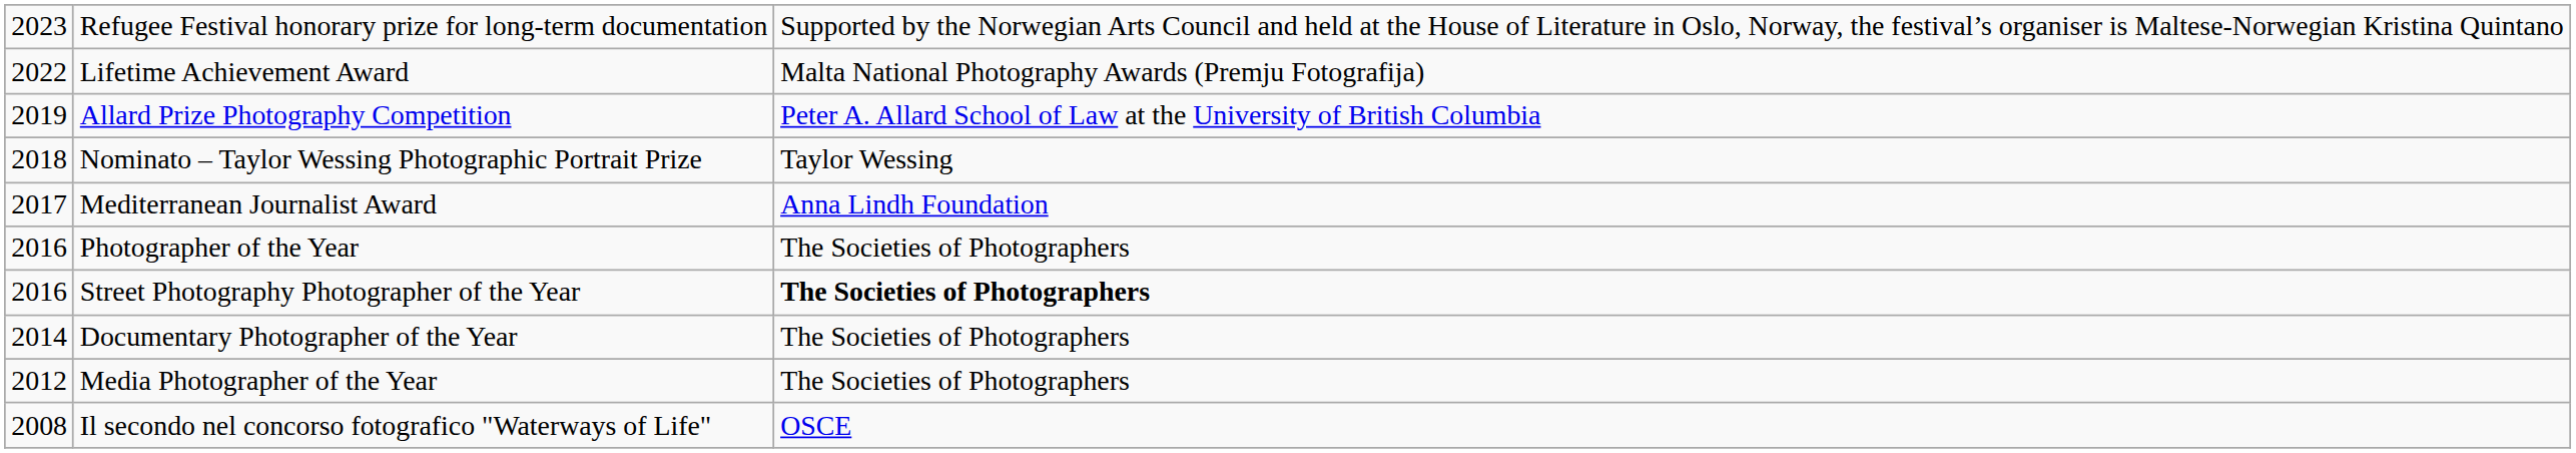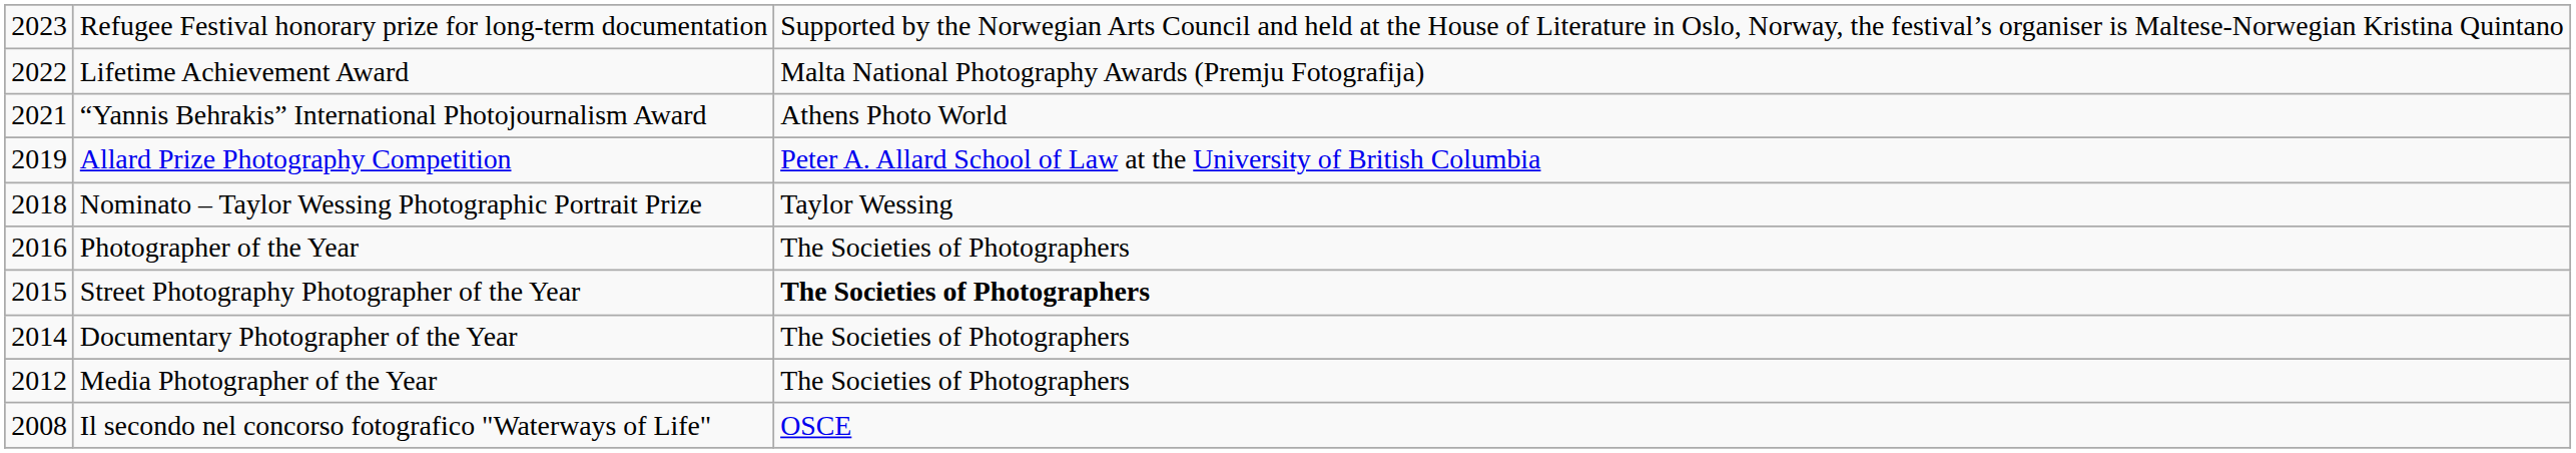+ row: 2021 | “Yannis Behrakis” International Photojournalism Award | Athens Photo World
- row: 2017 | Mediterranean Journalist Award | Anna Lindh Foundation
Street Photography Photographer of the Year | column 1: 2016 -> 2015
